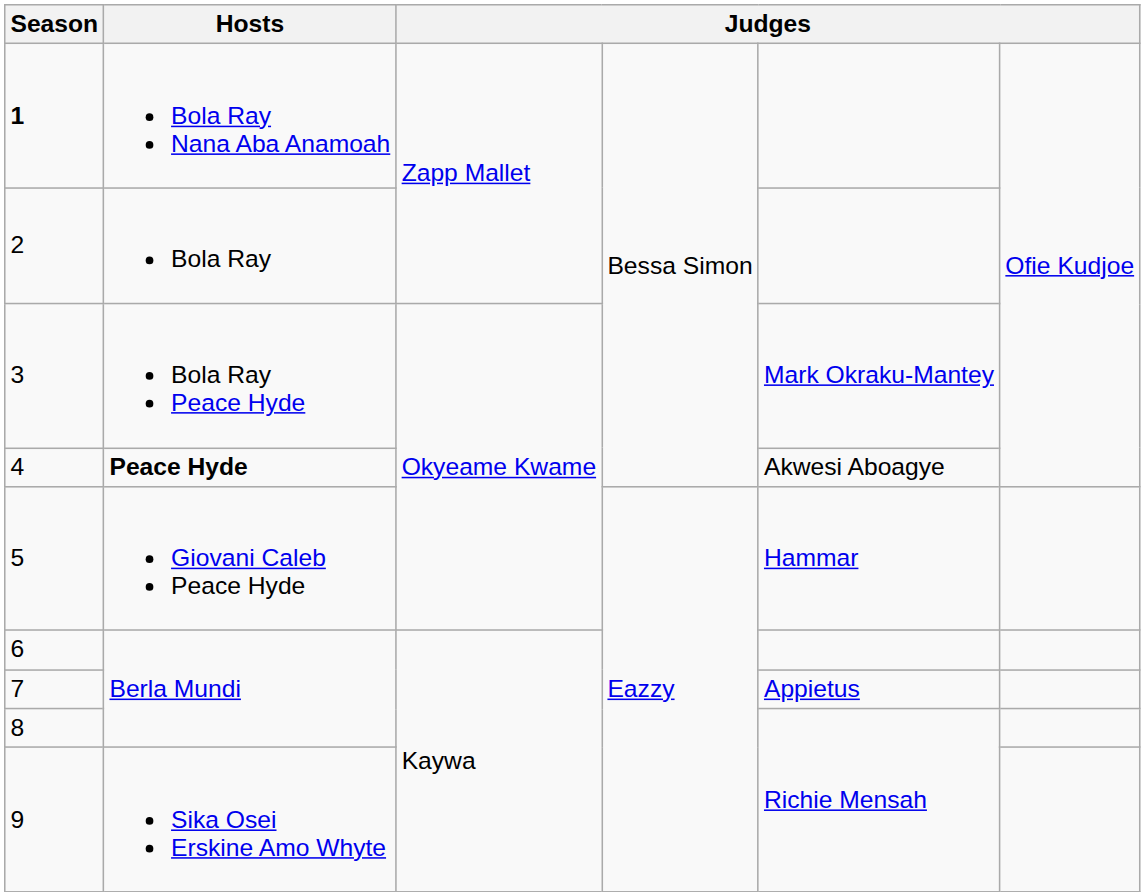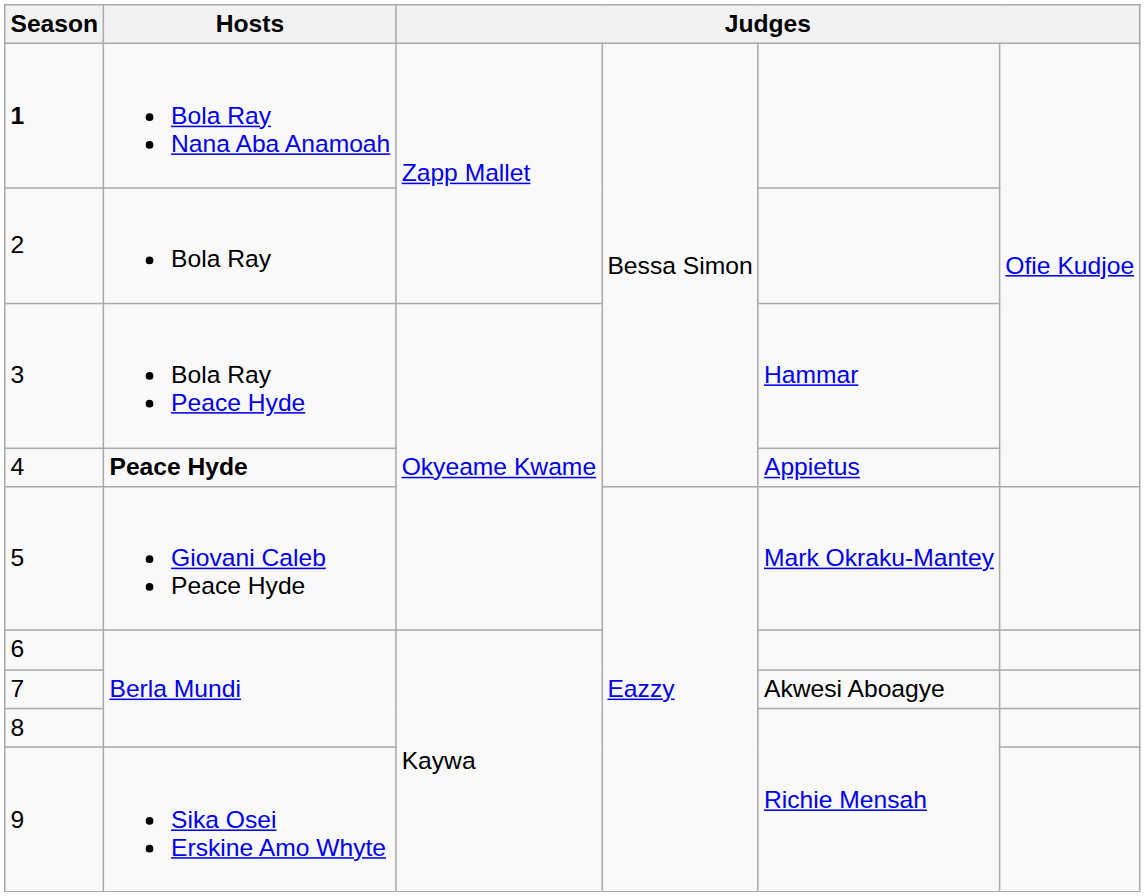3 | column 5: Mark Okraku-Mantey -> Hammar
4 | column 5: Akwesi Aboagye -> Appietus
5 | column 5: Hammar -> Mark Okraku-Mantey
7 | column 5: Appietus -> Akwesi Aboagye
